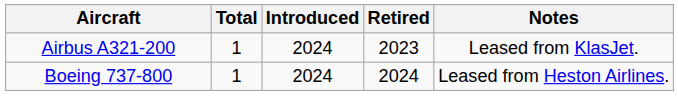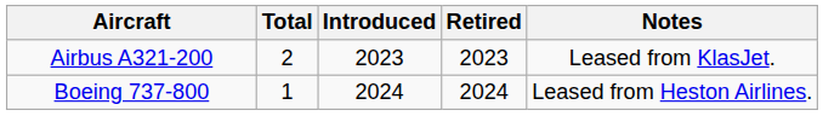Airbus A321-200 | Total: 1 -> 2
Airbus A321-200 | Introduced: 2024 -> 2023
